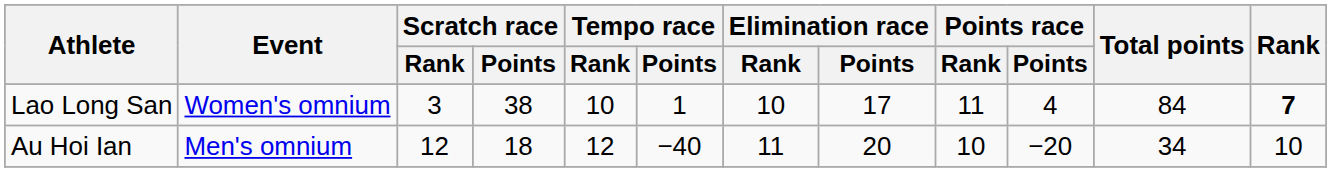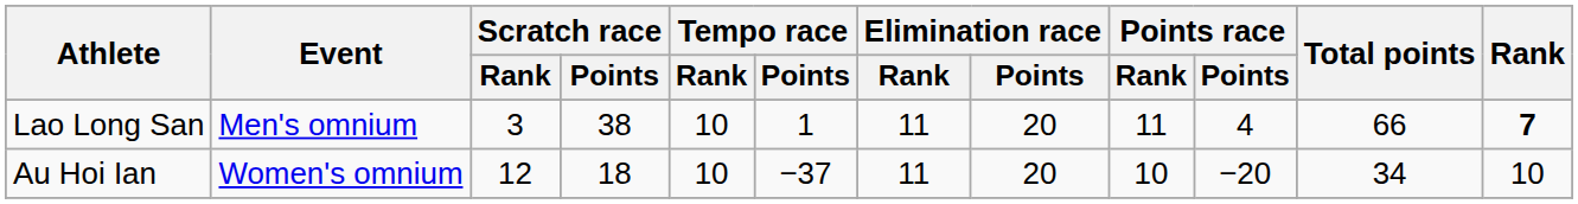Lao Long San | Event: Women's omnium -> Men's omnium
Lao Long San | Elimination race / Rank: 10 -> 11
Lao Long San | Elimination race / Points: 17 -> 20
Lao Long San | Total points: 84 -> 66
Au Hoi Ian | Event: Men's omnium -> Women's omnium
Au Hoi Ian | Tempo race / Rank: 12 -> 10
Au Hoi Ian | Tempo race / Points: −40 -> −37
